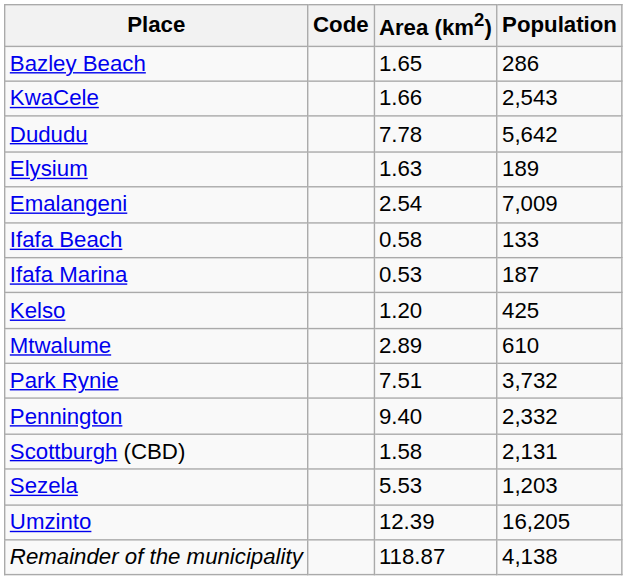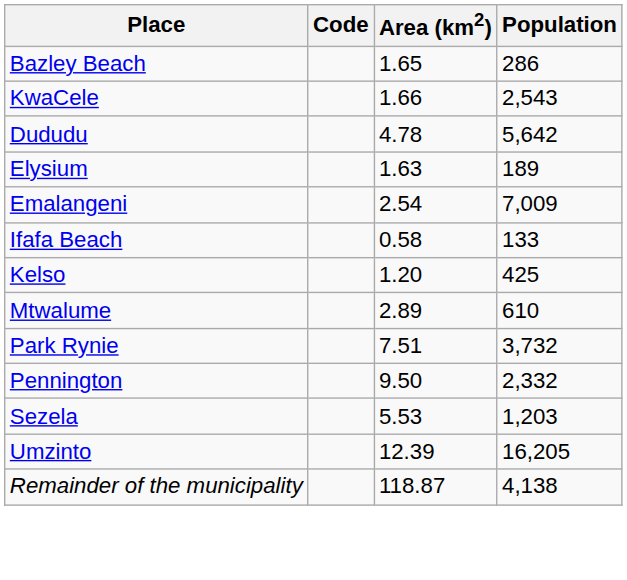Dududu | Area (km2): 7.78 -> 4.78
- row: Ifafa Marina | 0.53 | 187
Pennington | Area (km2): 9.40 -> 9.50
- row: Scottburgh (CBD) | 1.58 | 2,131
